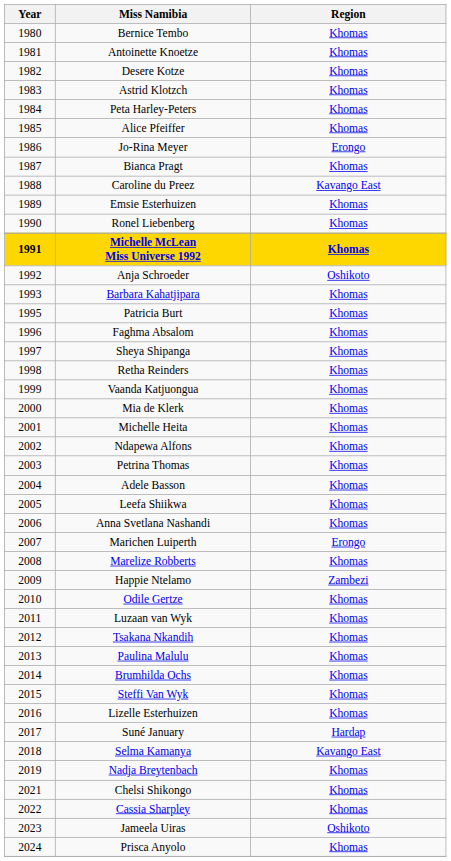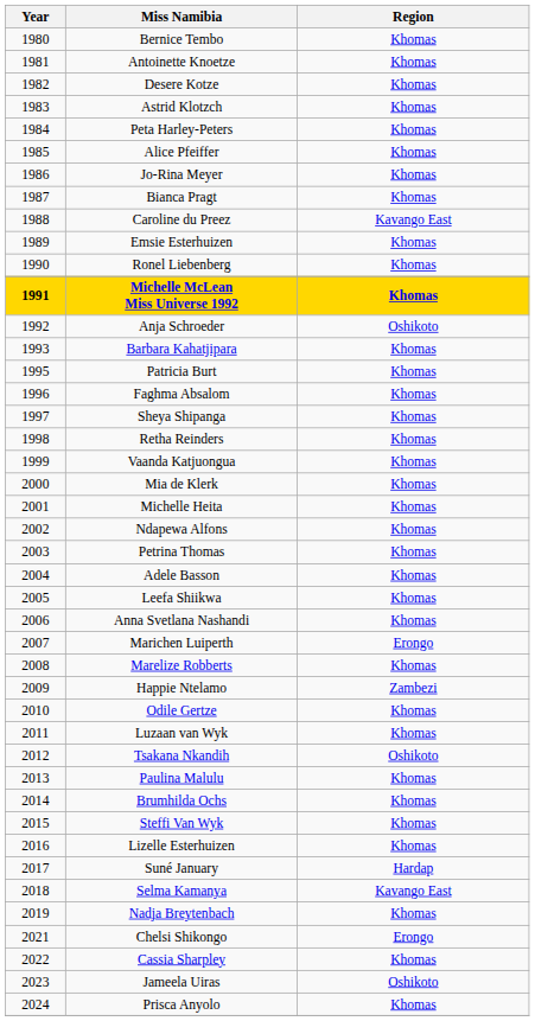Jo-Rina Meyer | Region: Erongo -> Khomas
Tsakana Nkandih | Region: Khomas -> Oshikoto
Chelsi Shikongo | Region: Khomas -> Erongo
